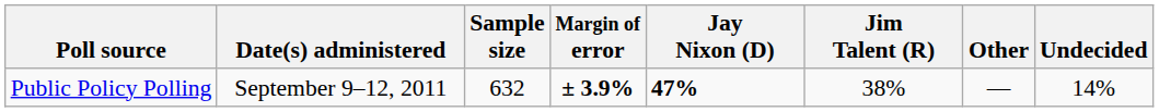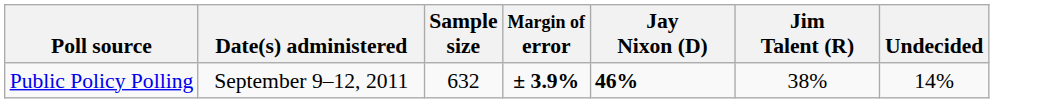- column: Other | —
Public Policy Polling | Jay Nixon (D): 47% -> 46%
